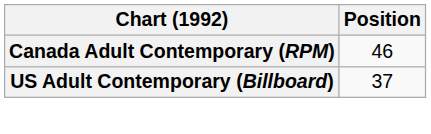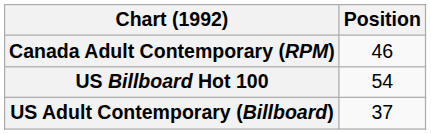+ row: US Billboard Hot 100 | 54
